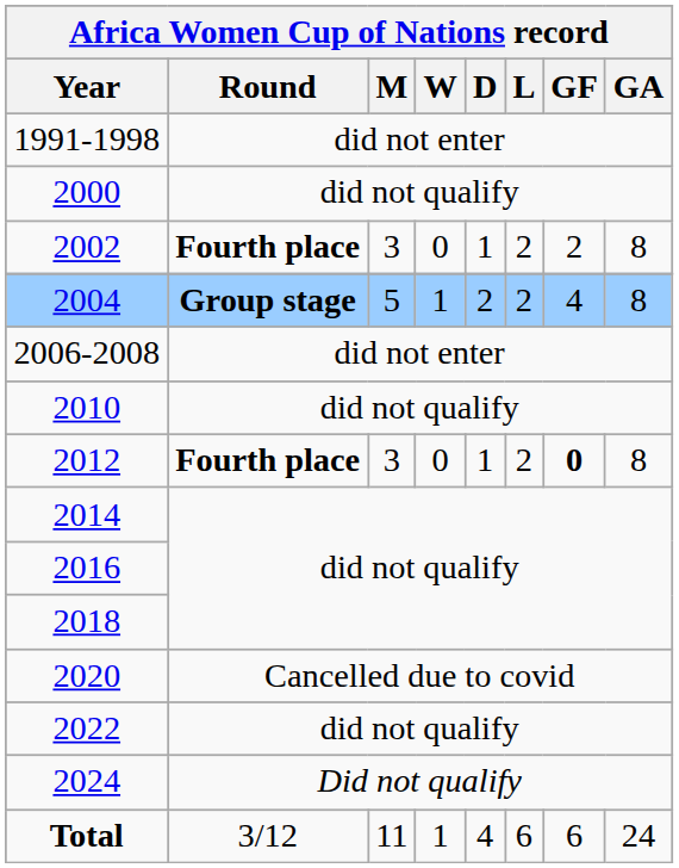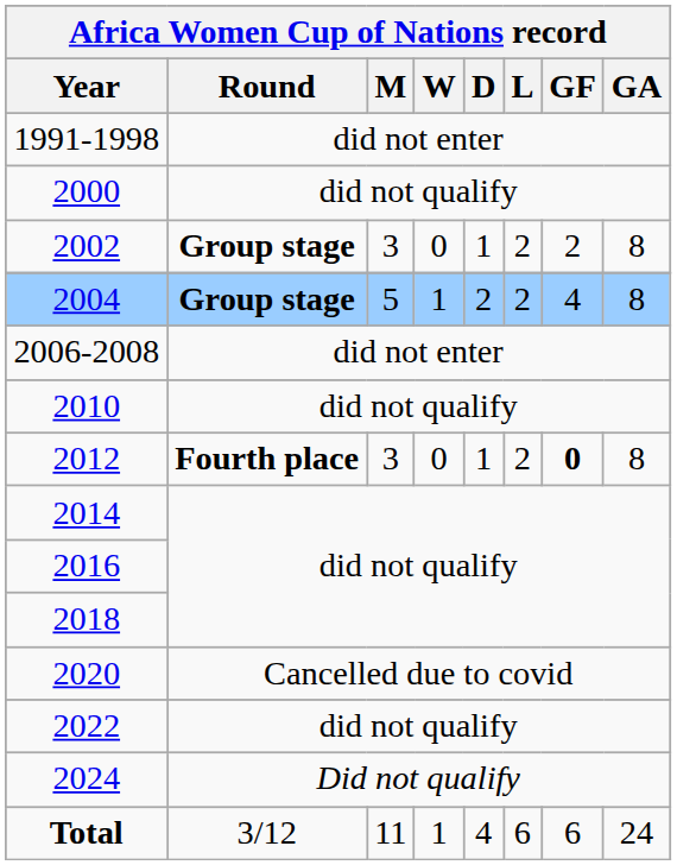2002 | Africa Women Cup of Nations record / Round: Fourth place -> Group stage
